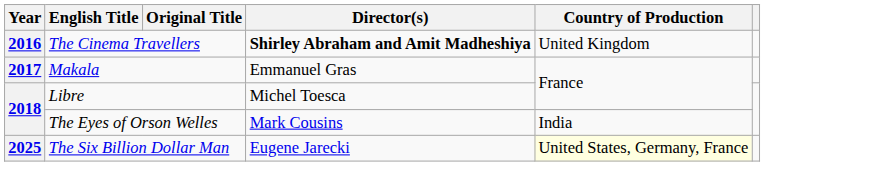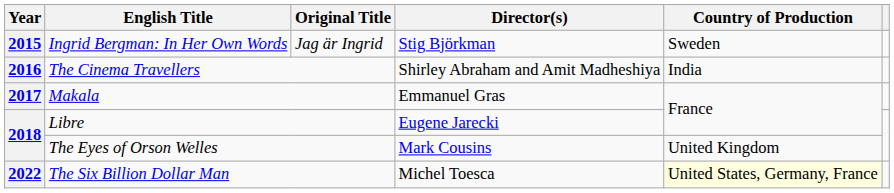+ row: 2015 | Ingrid Bergman: In Her Own Words | Jag är Ingrid | Stig Björkman | Sweden
The Cinema Travellers | Director(s): bold -> normal
The Cinema Travellers | Country of Production: United Kingdom -> India
Libre | Director(s): Michel Toesca -> Eugene Jarecki
The Eyes of Orson Welles | Country of Production: India -> United Kingdom
The Six Billion Dollar Man | Year: 2025 -> 2022
The Six Billion Dollar Man | Director(s): Eugene Jarecki -> Michel Toesca
